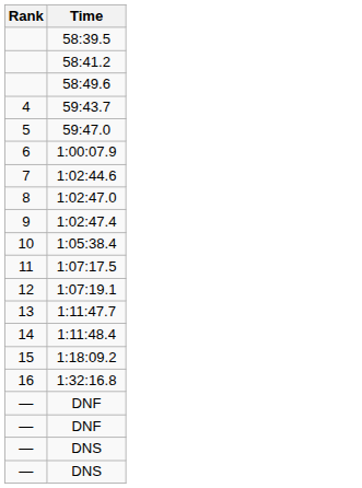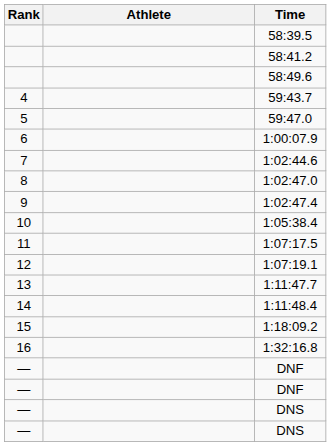+ column: Athlete
